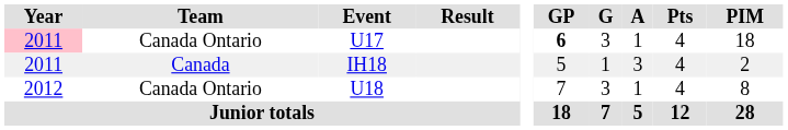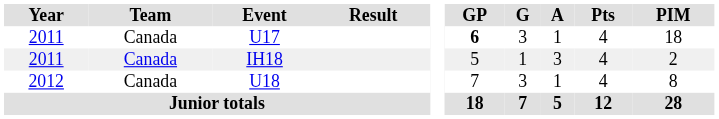U17 | Year: pink background -> no background
U17 | Team: Canada Ontario -> Canada
U18 | Team: Canada Ontario -> Canada
